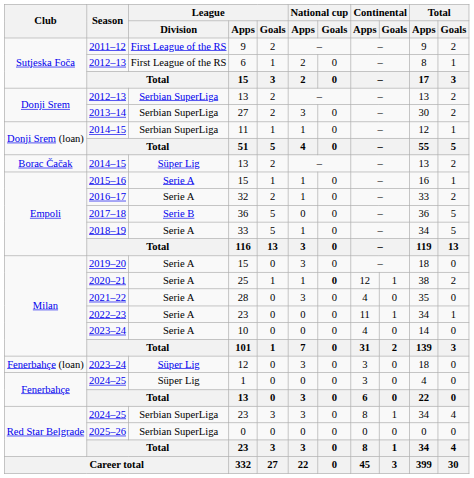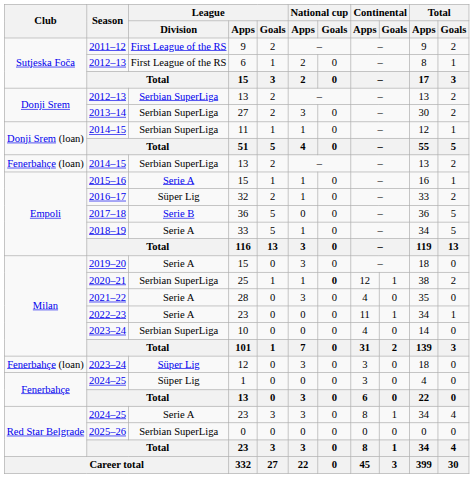2014–15 / 13 | Club: Borac Čačak -> Fenerbahçe (loan)
2014–15 / 13 | League / Division: Süper Lig -> Serbian SuperLiga
32 | League / Division: Serie A -> Süper Lig
25 | League / Division: Serie A -> Serbian SuperLiga
10 | League / Division: Serie A -> Serbian SuperLiga
2024–25 / 23 | League / Division: Serbian SuperLiga -> Serie A
